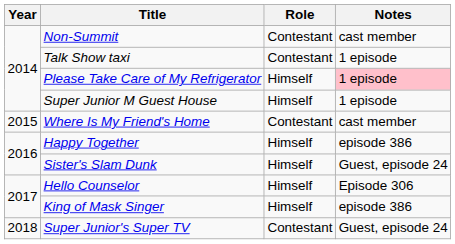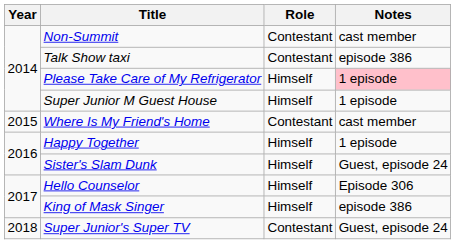Talk Show taxi | Notes: 1 episode -> episode 386
Happy Together | Notes: episode 386 -> 1 episode
